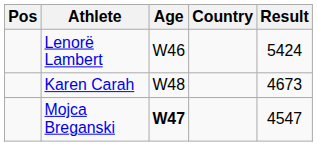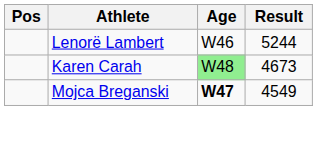- column: Country
Lenorë Lambert | Result: 5424 -> 5244
Karen Carah | Age: no background -> lightgreen background
Mojca Breganski | Result: 4547 -> 4549
